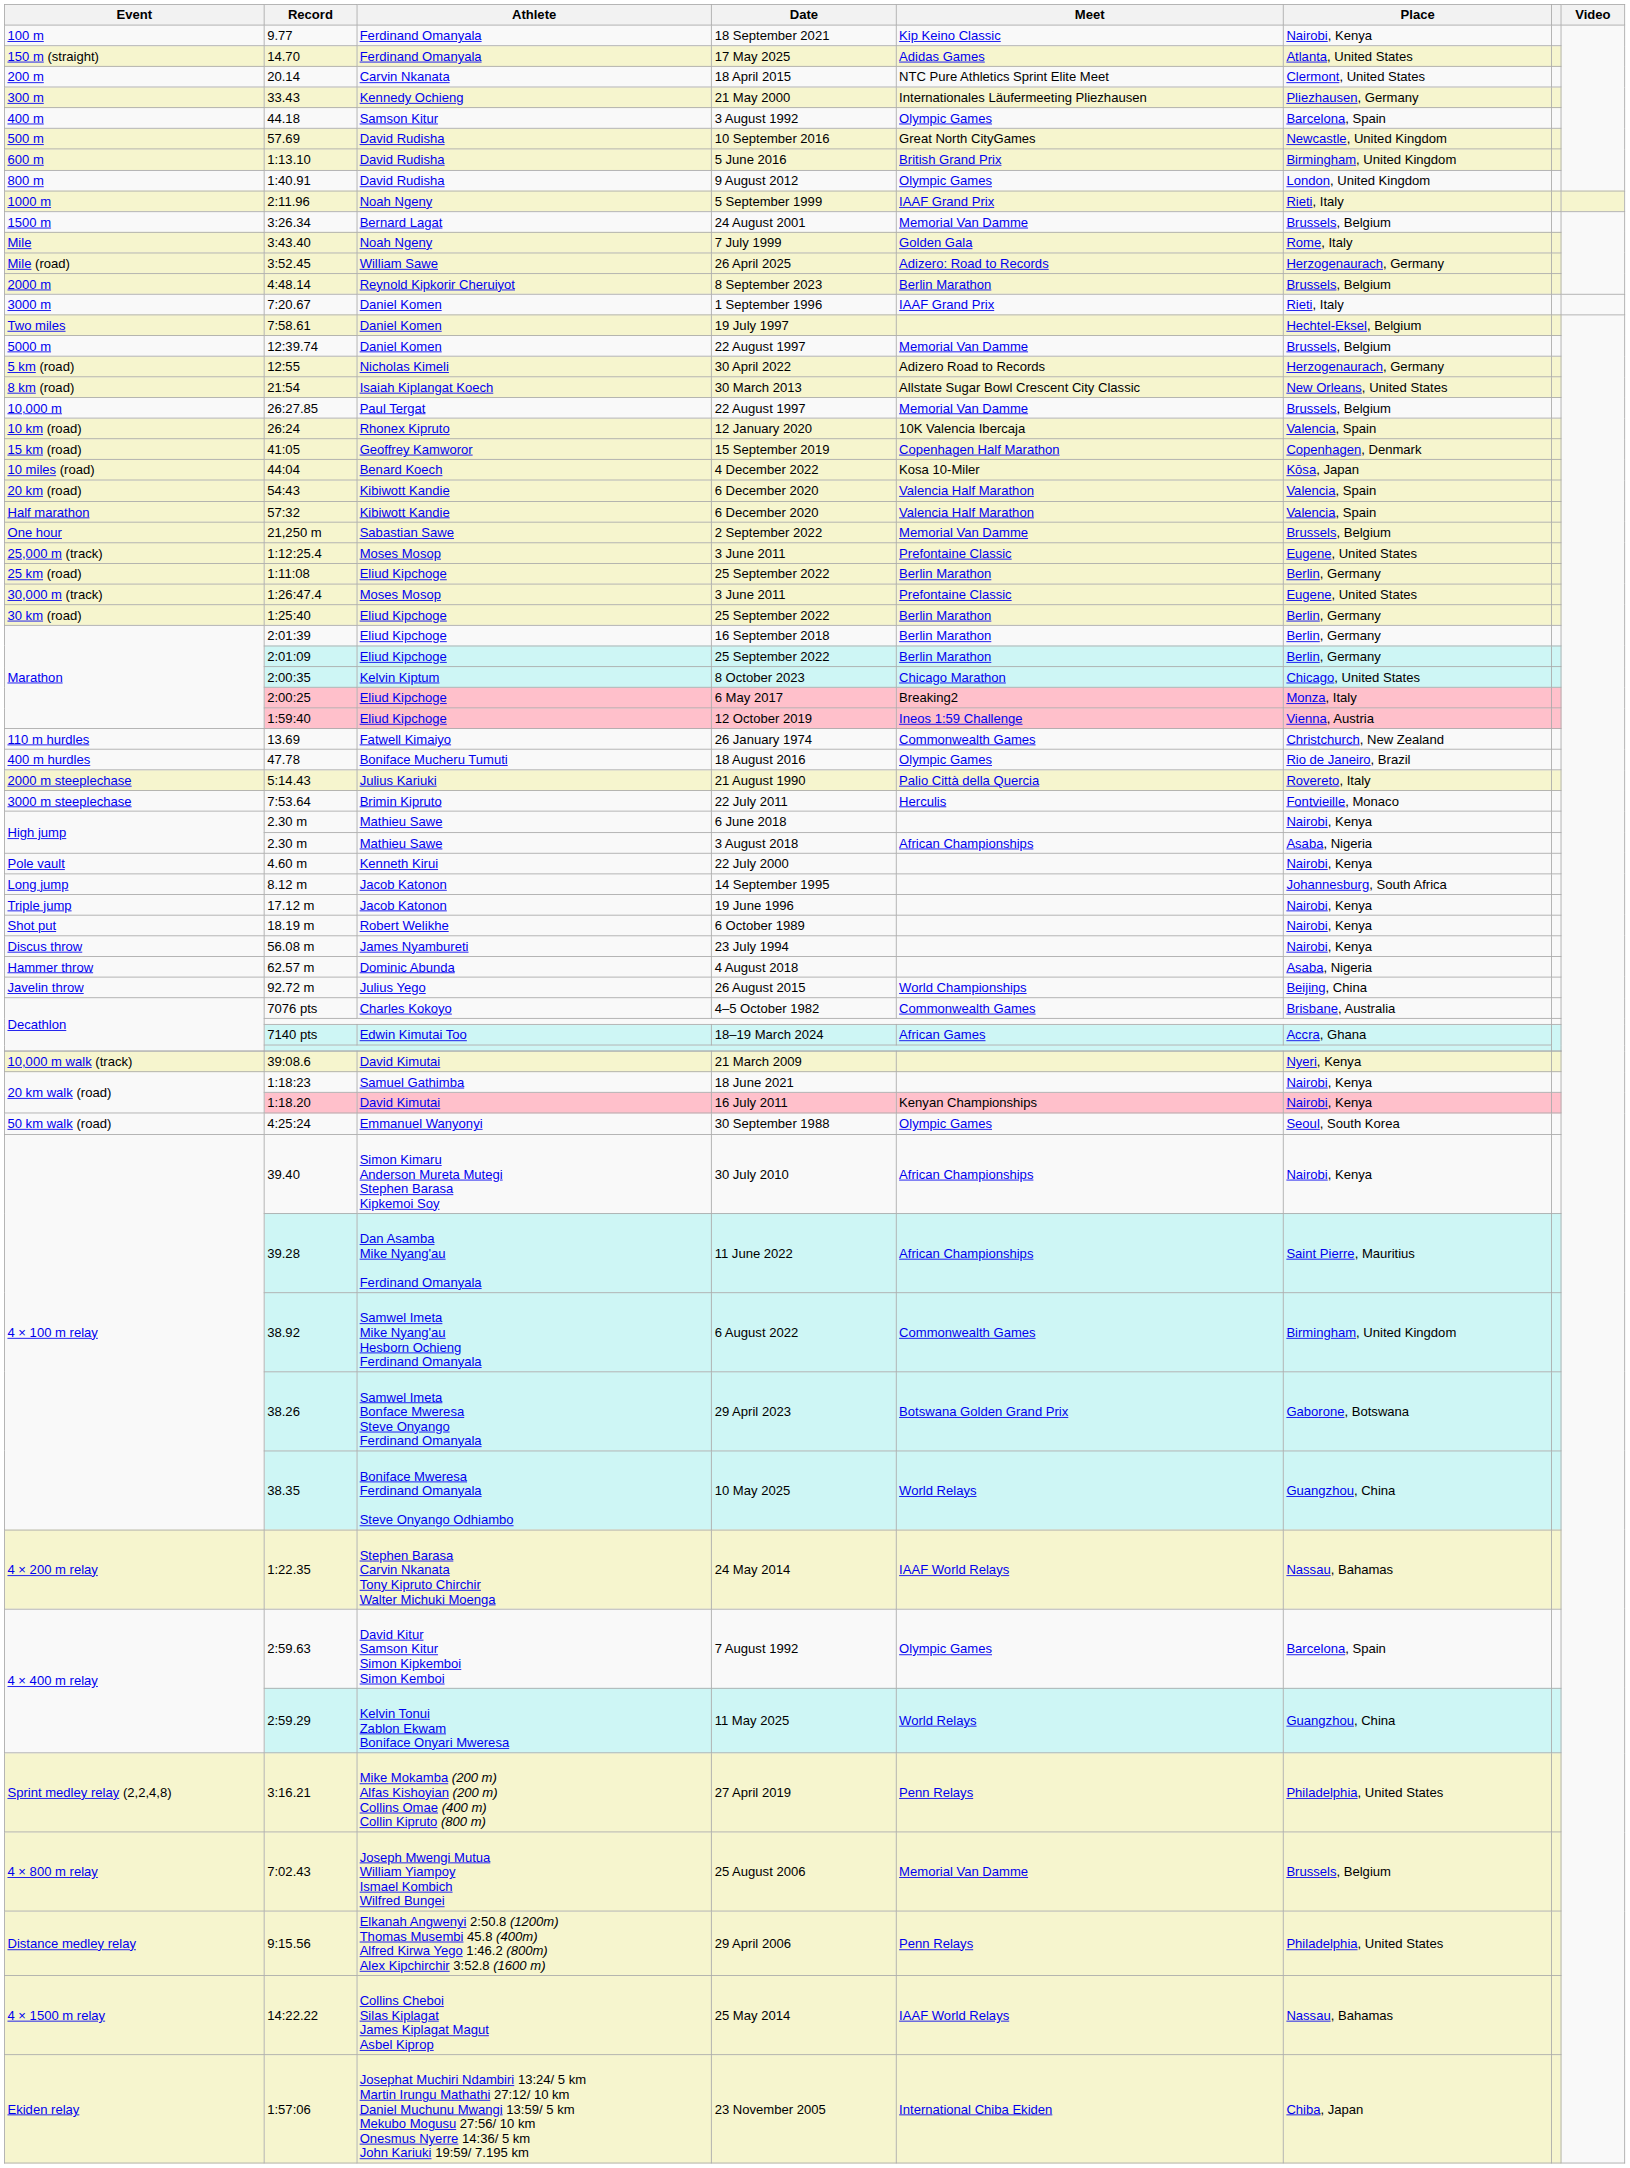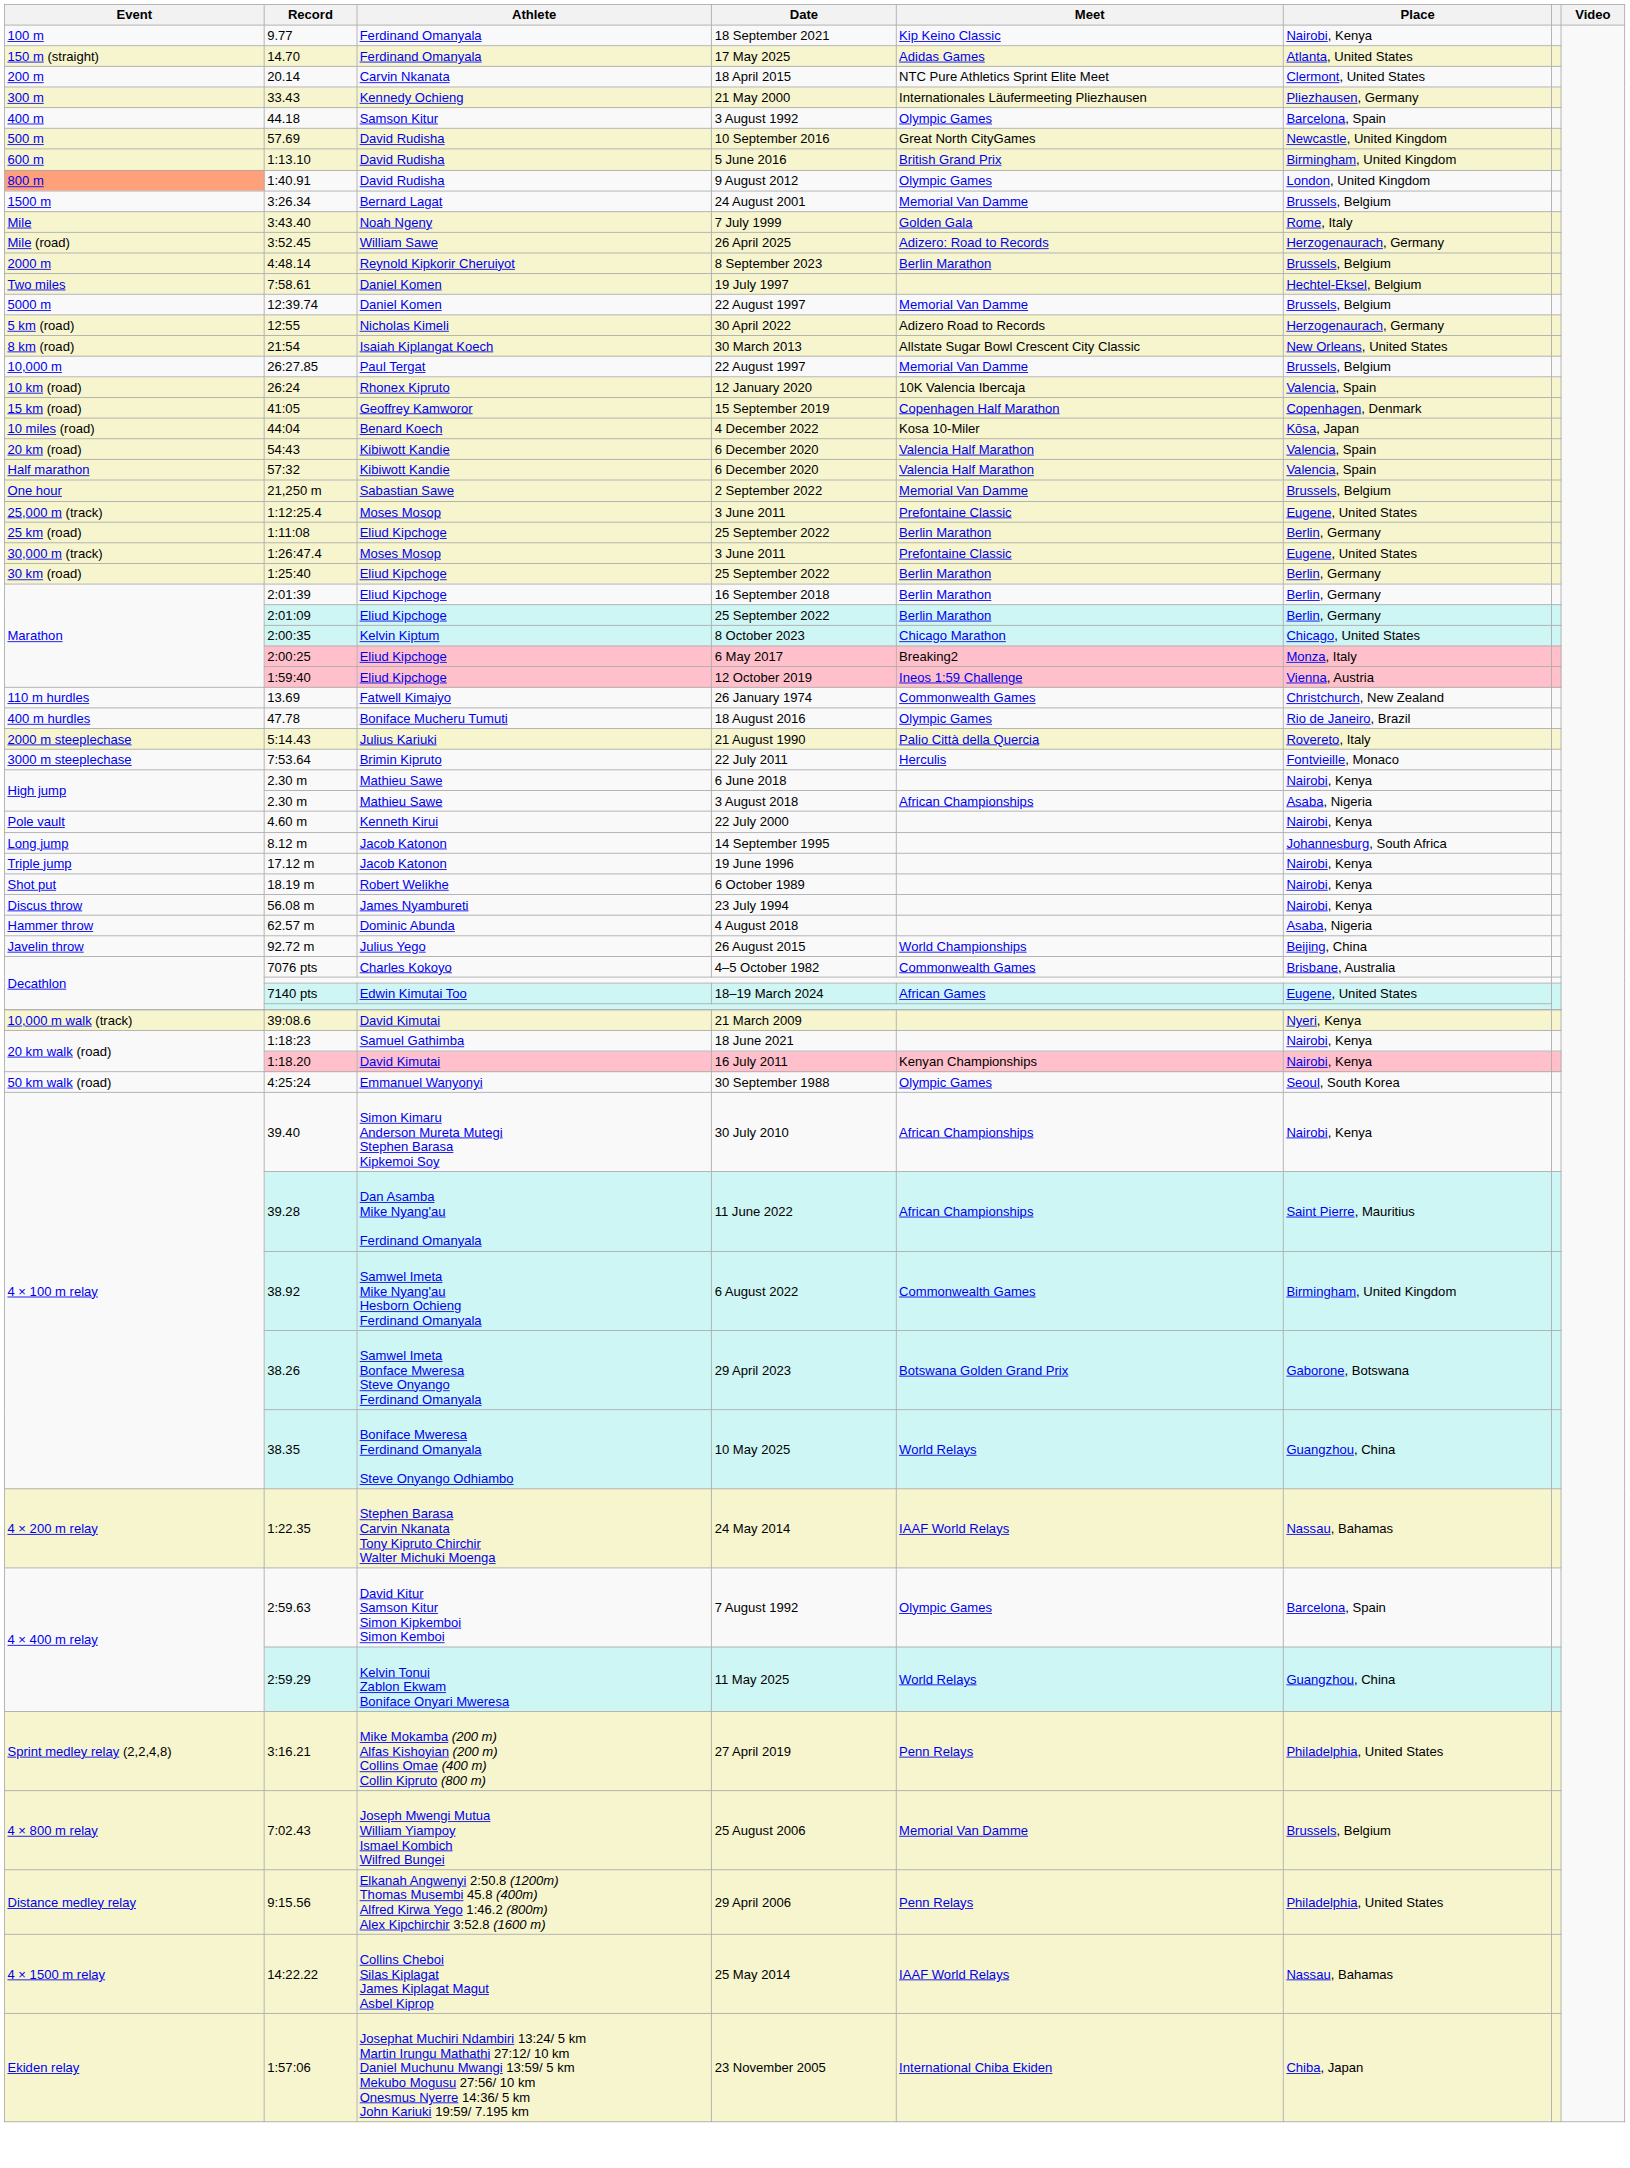9 August 2012 | Event: no background -> lightsalmon background
- row: 1000 m | 2:11.96 | Noah Ngeny | 5 September 1999 | IAAF Grand Prix | Rieti, Italy
- row: 3000 m | 7:20.67 | Daniel Komen | 1 September 1996 | IAAF Grand Prix | Rieti, Italy
18–19 March 2024 | Place: Accra, Ghana -> Eugene, United States
